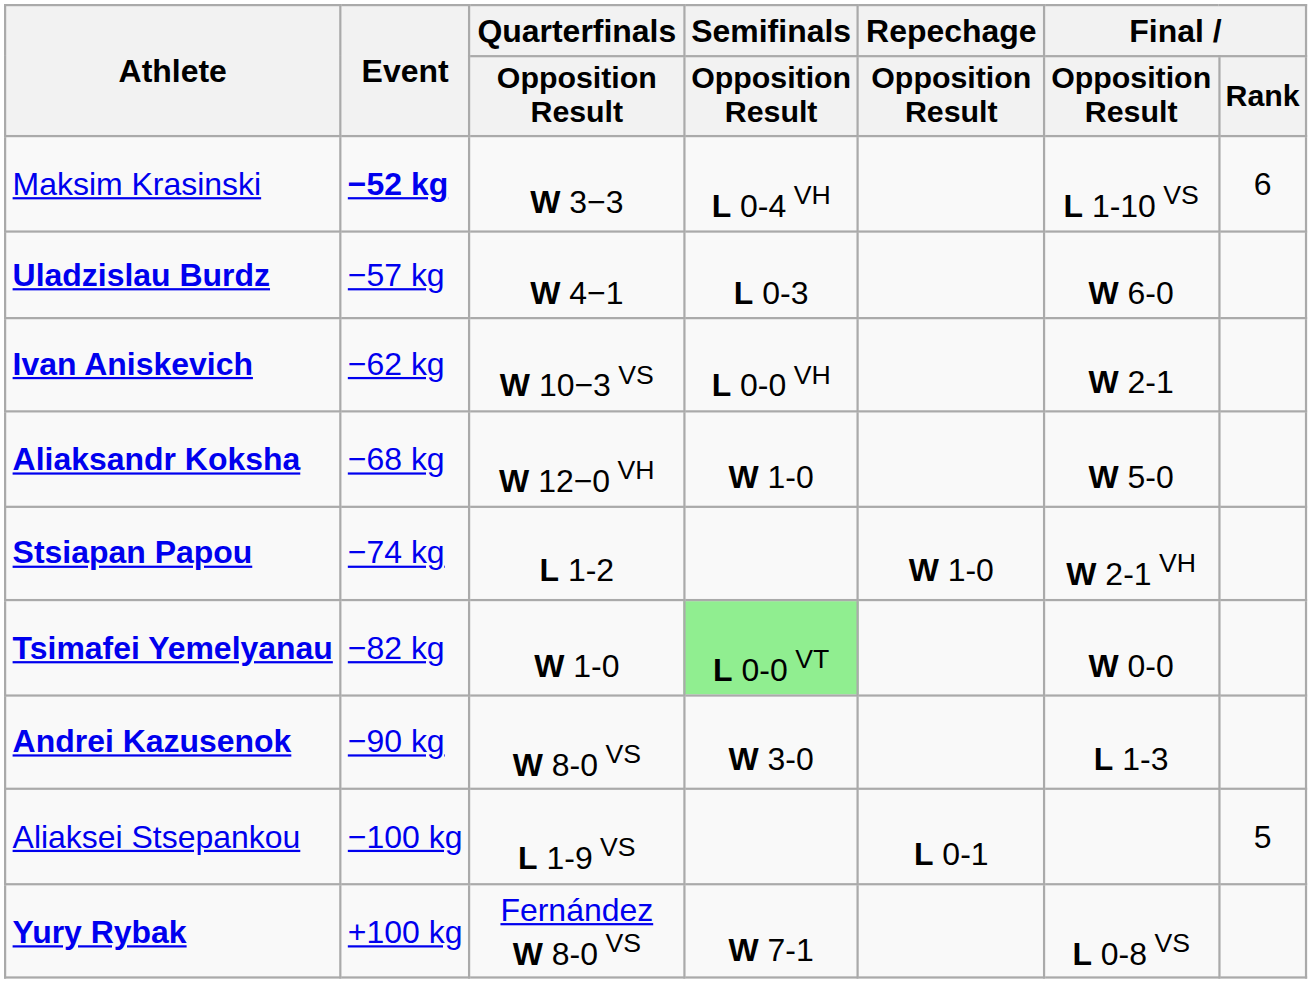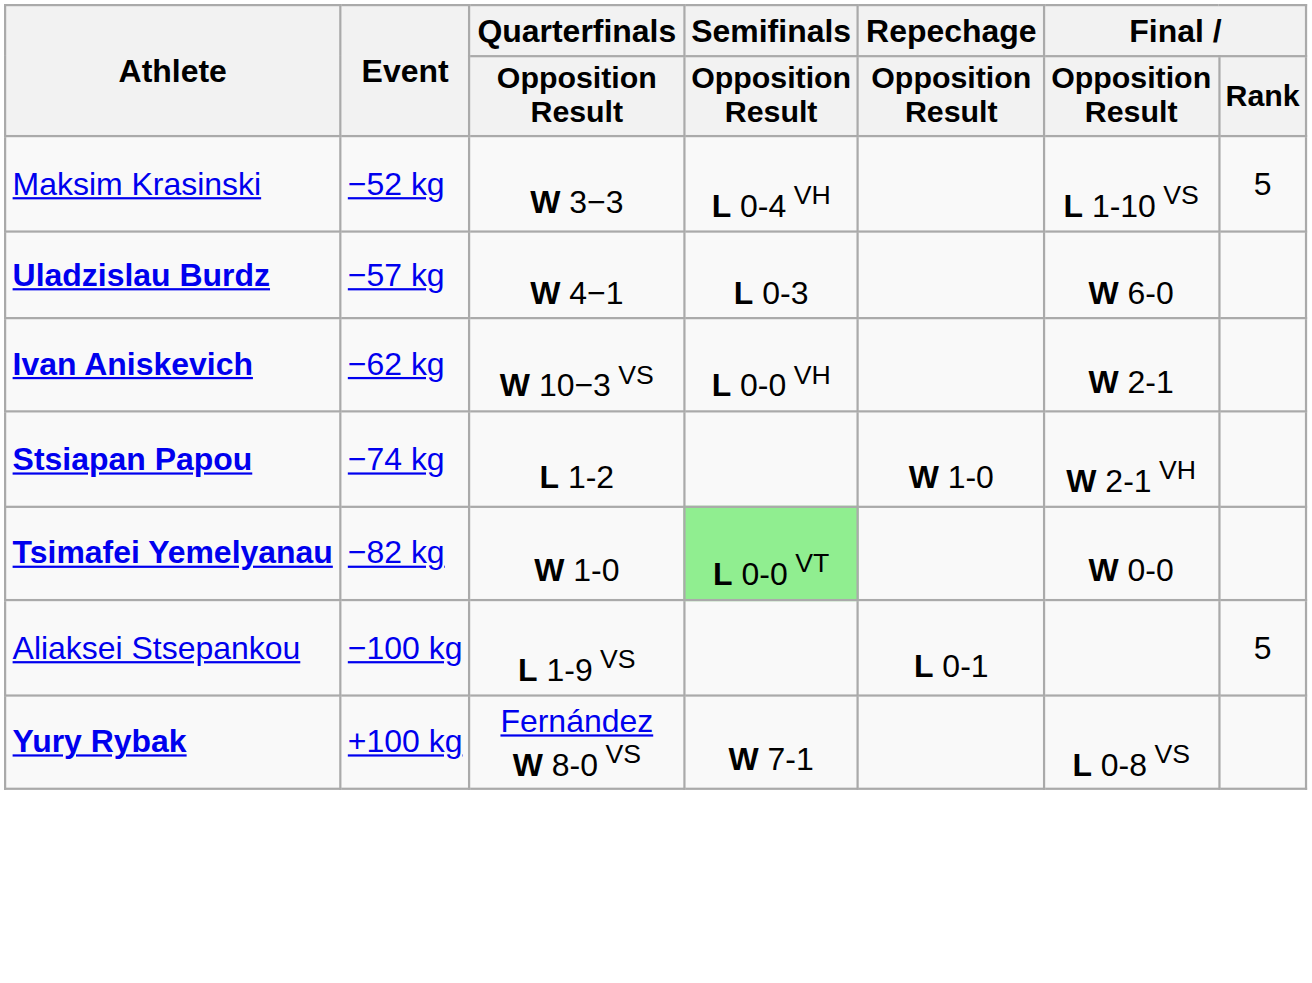Maksim Krasinski | Event: bold -> normal
Maksim Krasinski | Final / Rank: 6 -> 5
- row: Aliaksandr Koksha | −68 kg | W 12−0 VH | W 1-0 | W 5-0
- row: Andrei Kazusenok | −90 kg | W 8-0 VS | W 3-0 | L 1-3
